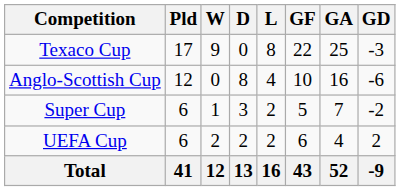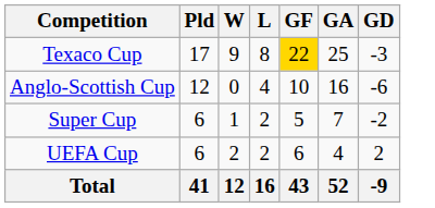- column: D | 0 | 8 | 3 | 2 | 13
Texaco Cup | GF: no background -> gold background
